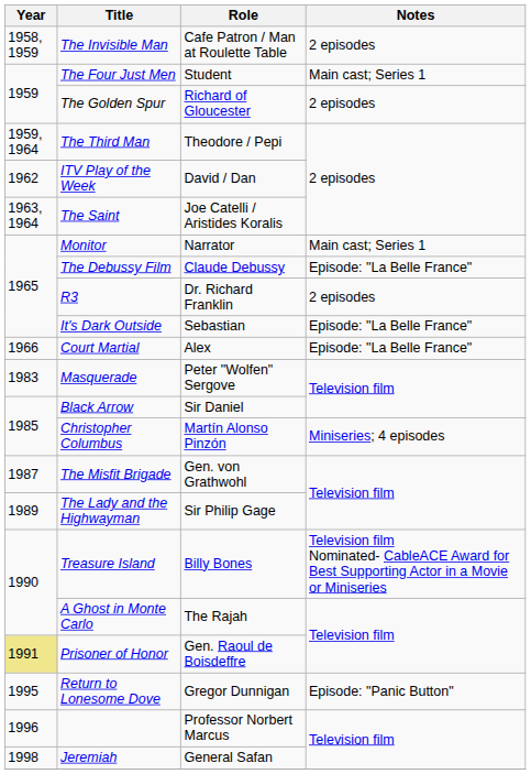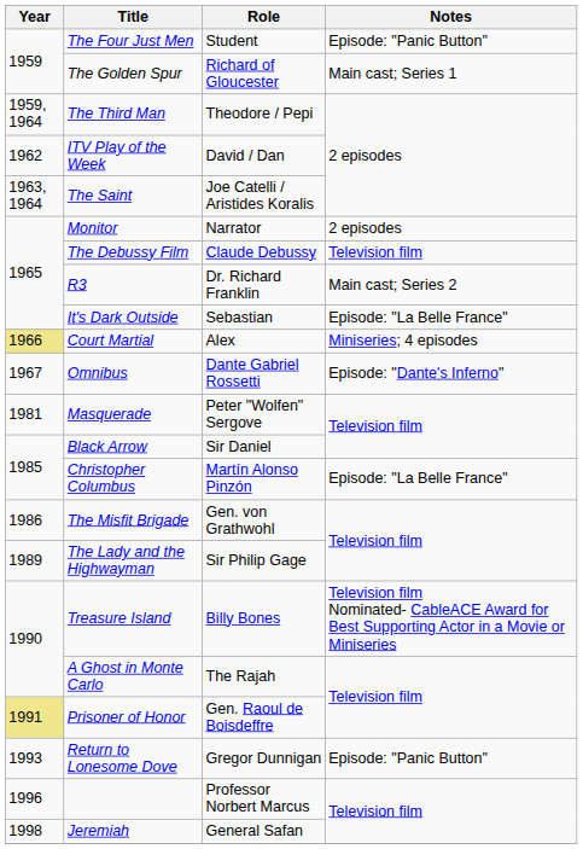- row: 1958, 1959 | The Invisible Man | Cafe Patron / Man at Roulette Table | 2 episodes
The Four Just Men | Notes: Main cast; Series 1 -> Episode: "Panic Button"
The Golden Spur | Notes: 2 episodes -> Main cast; Series 1
Monitor | Notes: Main cast; Series 1 -> 2 episodes
The Debussy Film | Notes: Episode: "La Belle France" -> Television film
R3 | Notes: 2 episodes -> Main cast; Series 2
Court Martial | Year: no background -> khaki background
Court Martial | Notes: Episode: "La Belle France" -> Miniseries; 4 episodes
+ row: 1967 | Omnibus | Dante Gabriel Rossetti | Episode: "Dante's Inferno"
Masquerade | Year: 1983 -> 1981
Christopher Columbus | Notes: Miniseries; 4 episodes -> Episode: "La Belle France"
The Misfit Brigade | Year: 1987 -> 1986
Return to Lonesome Dove | Year: 1995 -> 1993
